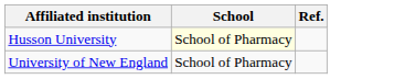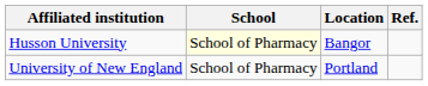+ column: Location | Bangor | Portland
